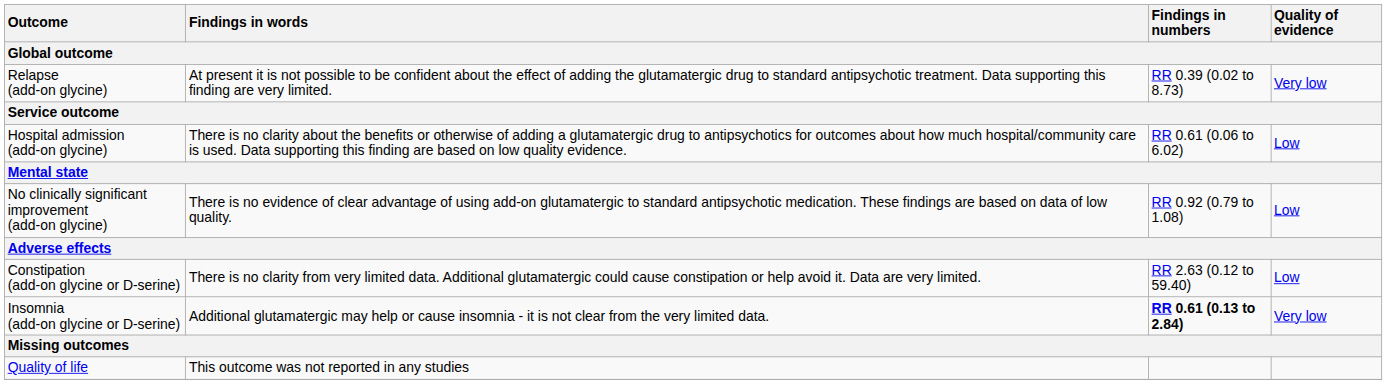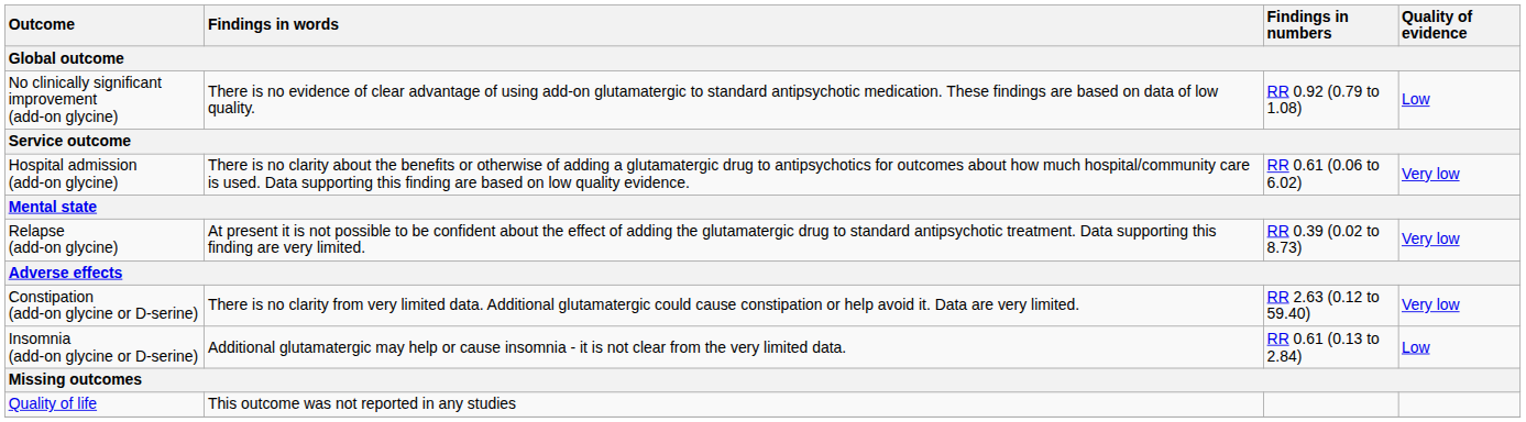rows swapped: Relapse (add-on glycine) <-> No clinically significant improvement (add-on glycine)
Hospital admission (add-on glycine) | Quality of evidence: Low -> Very low
Constipation (add-on glycine or D-serine) | Quality of evidence: Low -> Very low
Insomnia (add-on glycine or D-serine) | Findings in numbers: bold -> normal
Insomnia (add-on glycine or D-serine) | Quality of evidence: Very low -> Low
